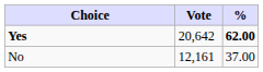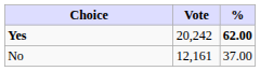Yes | Vote: 20,642 -> 20,242
